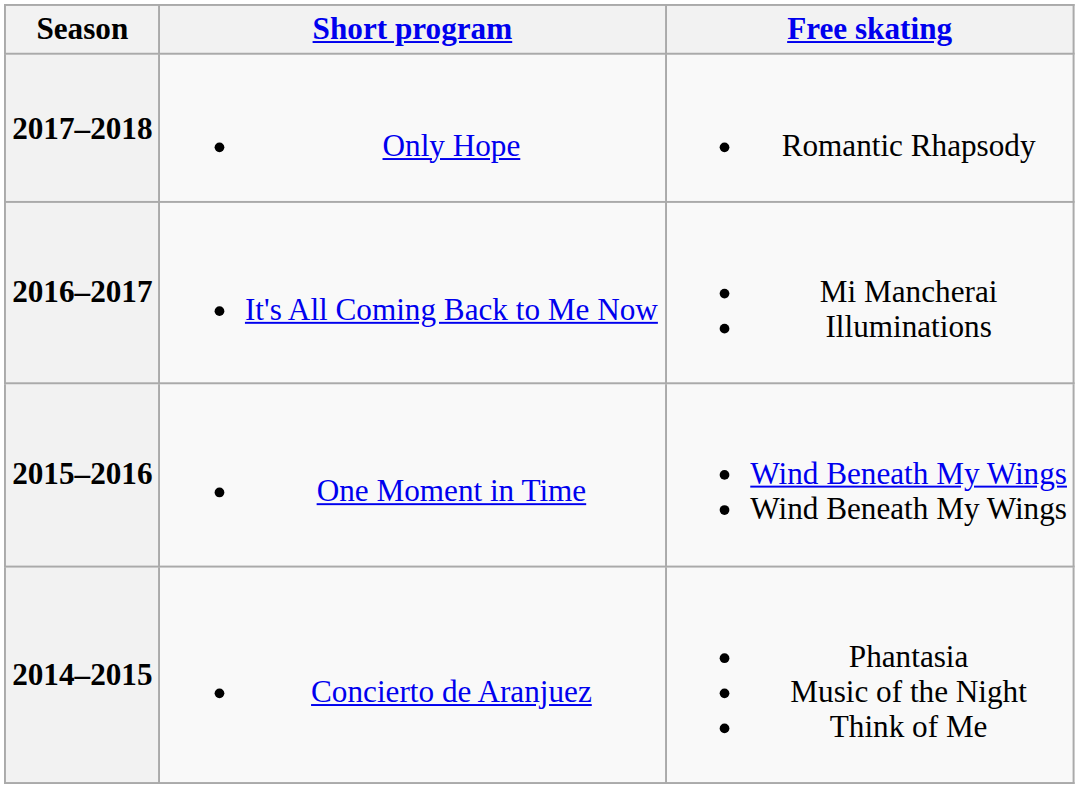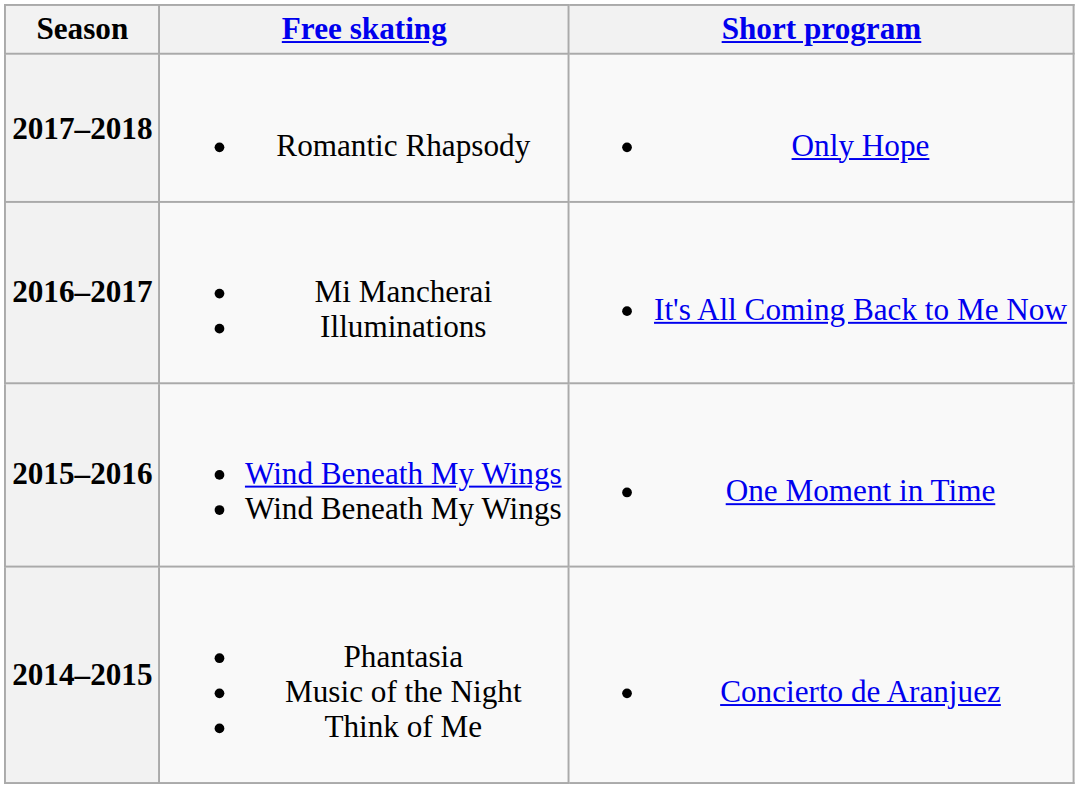columns swapped: Short program <-> Free skating
